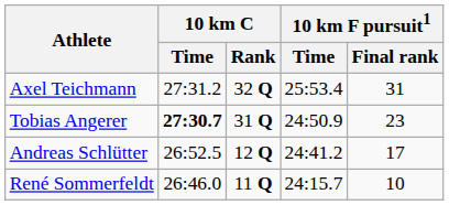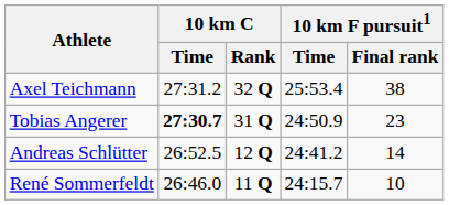Axel Teichmann | 10 km F pursuit1 / Final rank: 31 -> 38
Andreas Schlütter | 10 km F pursuit1 / Final rank: 17 -> 14
